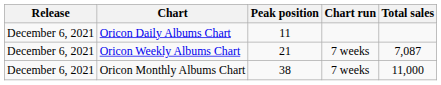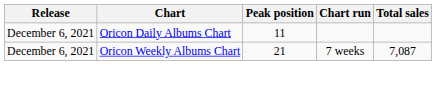- row: December 6, 2021 | Oricon Monthly Albums Chart | 38 | 7 weeks | 11,000
